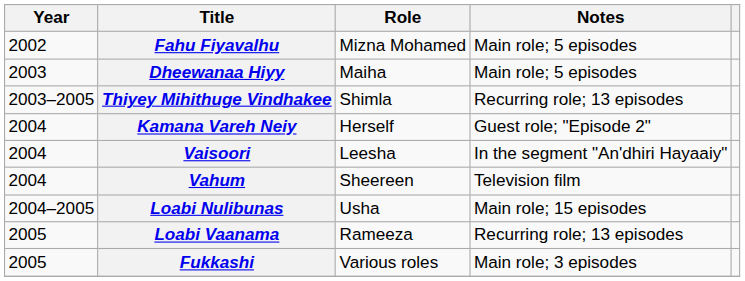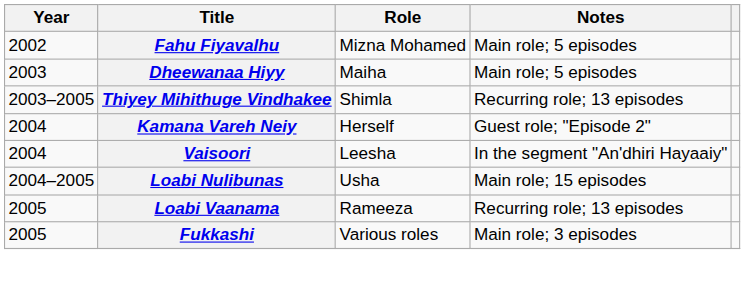- row: 2004 | Vahum | Sheereen | Television film
